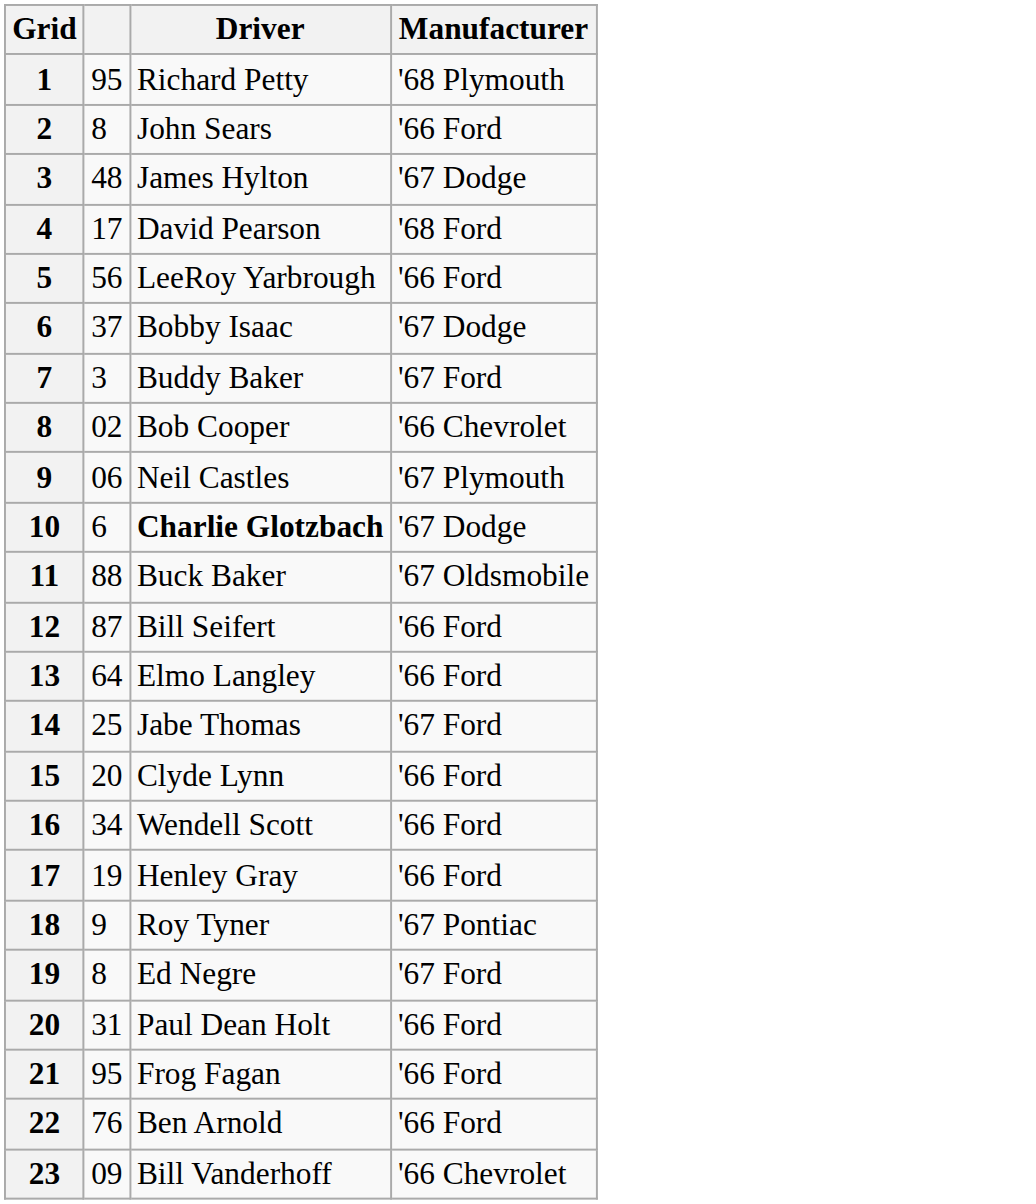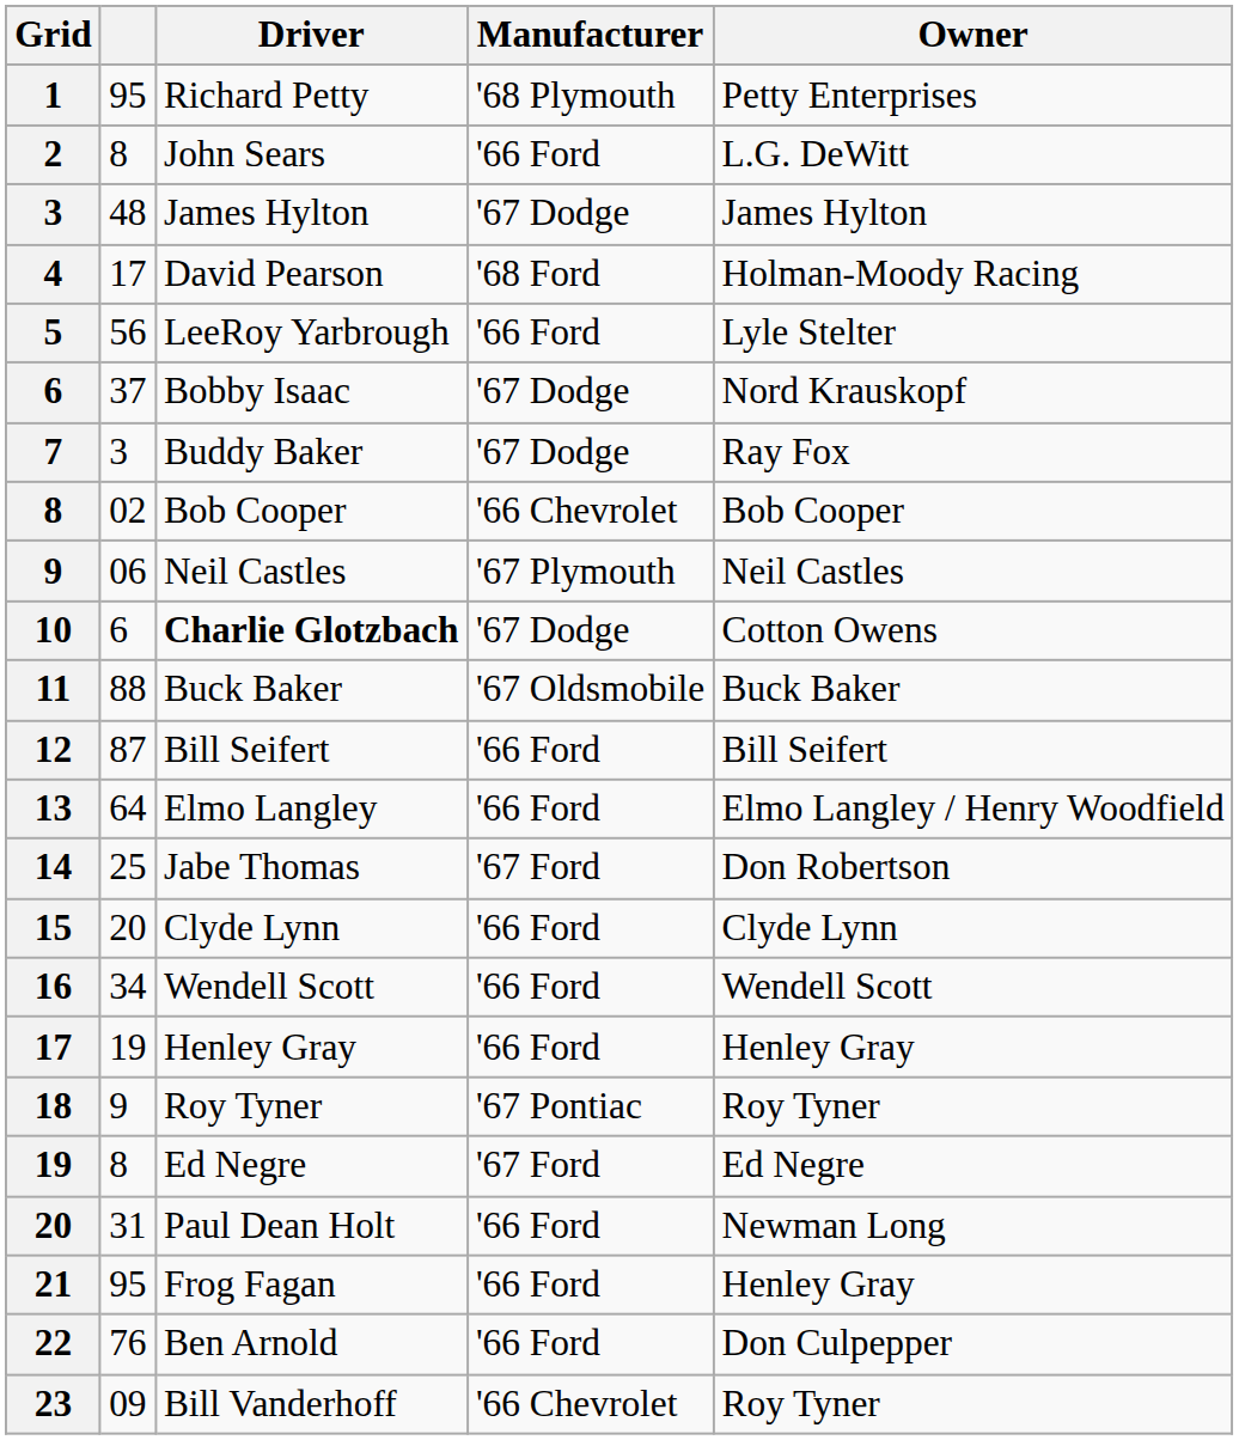+ column: Owner | Petty Enterprises | L.G. DeWitt | James Hylton | Holman-Moody Racing | Lyle Stelter | Nord Krauskopf | Ray Fox | Bob Cooper | Neil Castles | Cotton Owens | Buck Baker | Bill Seifert | Elmo Langley / Henry Woodfield | Don Robertson | Clyde Lynn | Wendell Scott | Henley Gray | Roy Tyner | Ed Negre | Newman Long | Henley Gray | Don Culpepper | Roy Tyner
7 | Manufacturer: '67 Ford -> '67 Dodge
